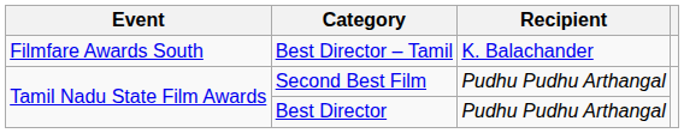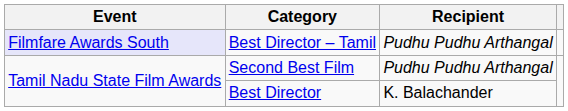Best Director – Tamil | Event: no background -> lavender background
Best Director – Tamil | Recipient: K. Balachander -> Pudhu Pudhu Arthangal
Best Director | Recipient: Pudhu Pudhu Arthangal -> K. Balachander
